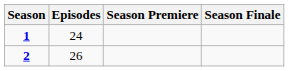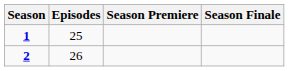1 | Episodes: 24 -> 25
